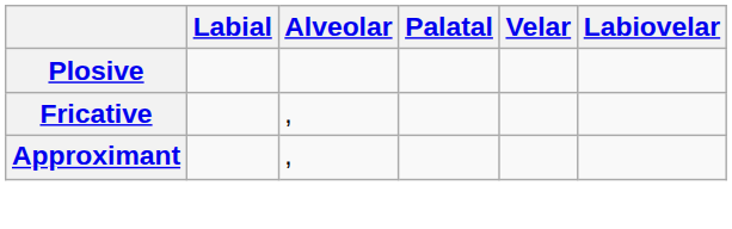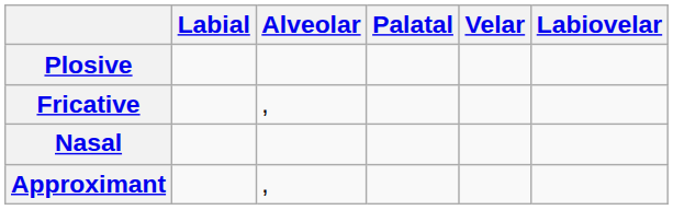+ row: Nasal
